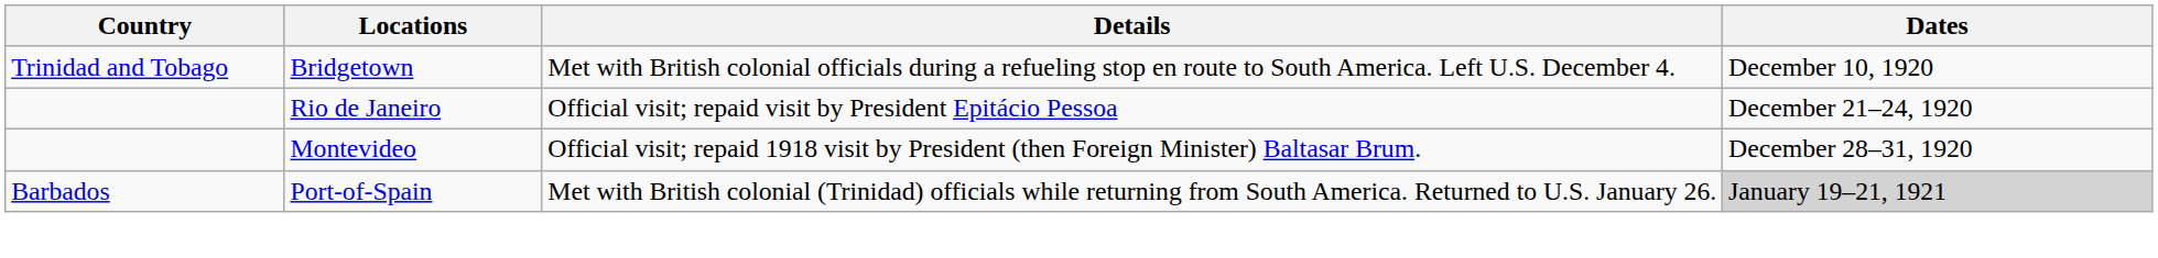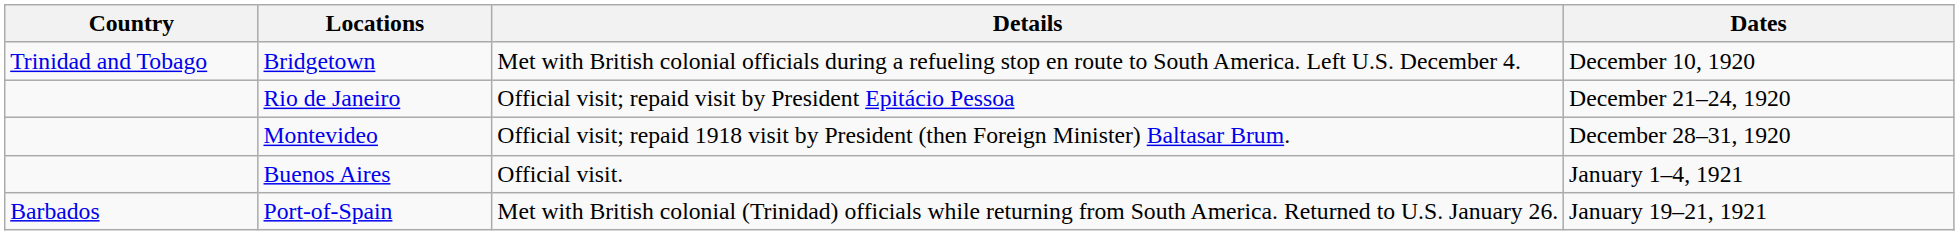+ row: Buenos Aires | Official visit. | January 1–4, 1921
Port-of-Spain | Dates: lightgrey background -> no background
